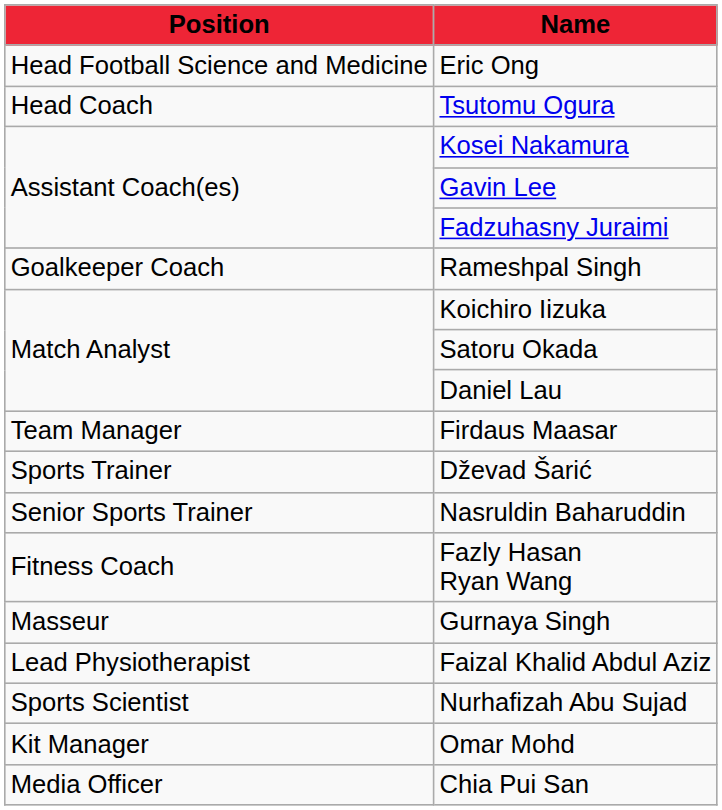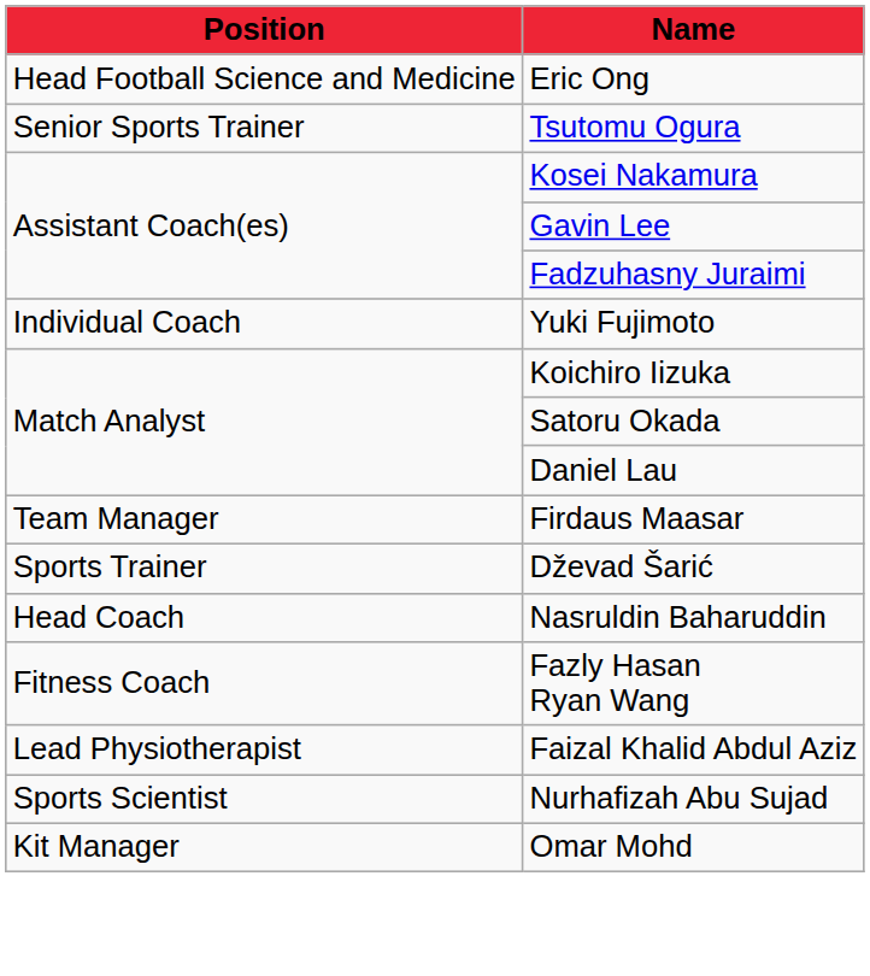Tsutomu Ogura | Position: Head Coach -> Senior Sports Trainer
- row: Goalkeeper Coach | Rameshpal Singh
+ row: Individual Coach | Yuki Fujimoto
Nasruldin Baharuddin | Position: Senior Sports Trainer -> Head Coach
- row: Masseur | Gurnaya Singh
- row: Media Officer | Chia Pui San
